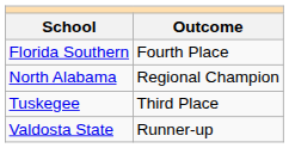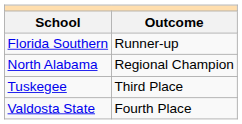Florida Southern | Outcome: Fourth Place -> Runner-up
Valdosta State | Outcome: Runner-up -> Fourth Place
